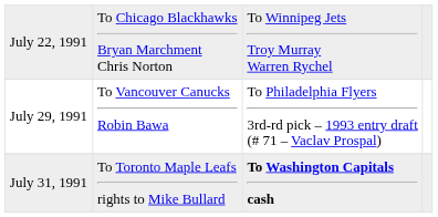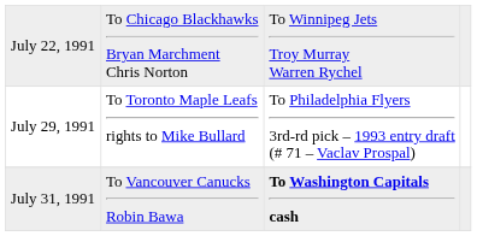July 29, 1991 | column 2: To Vancouver Canucks Robin Bawa -> To Toronto Maple Leafs rights to Mike Bullard
July 31, 1991 | column 2: To Toronto Maple Leafs rights to Mike Bullard -> To Vancouver Canucks Robin Bawa
